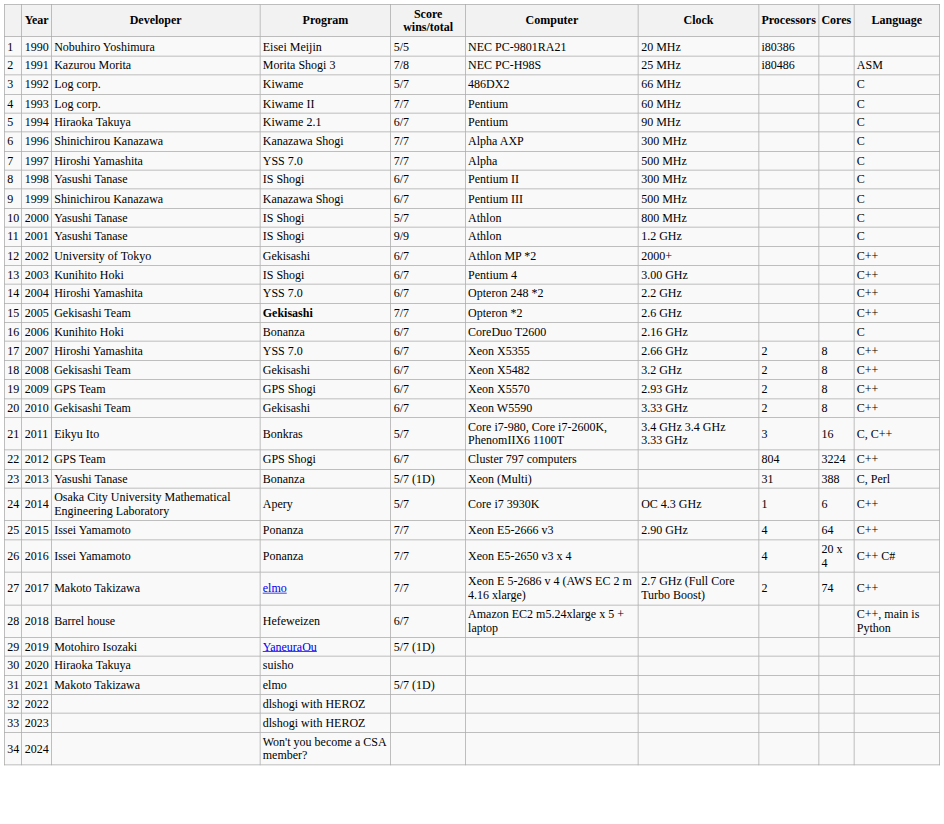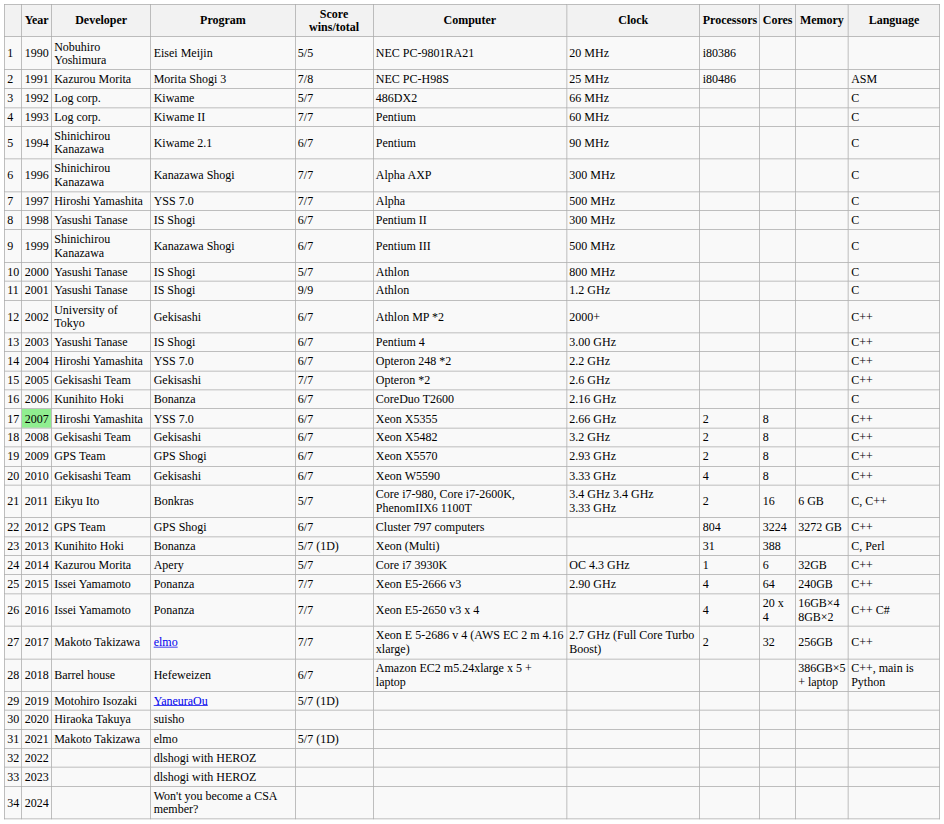+ column: Memory | 6 GB | 3272 GB | 32GB | 240GB | 16GB×4 8GB×2 | 256GB | 386GB×5 + laptop
5 | Developer: Hiraoka Takuya -> Shinichirou Kanazawa
13 | Developer: Kunihito Hoki -> Yasushi Tanase
15 | Program: bold -> normal
17 | Year: no background -> lightgreen background
20 | Processors: 2 -> 4
21 | Processors: 3 -> 2
23 | Developer: Yasushi Tanase -> Kunihito Hoki
24 | Developer: Osaka City University Mathematical Engineering Laboratory -> Kazurou Morita
27 | Cores: 74 -> 32
